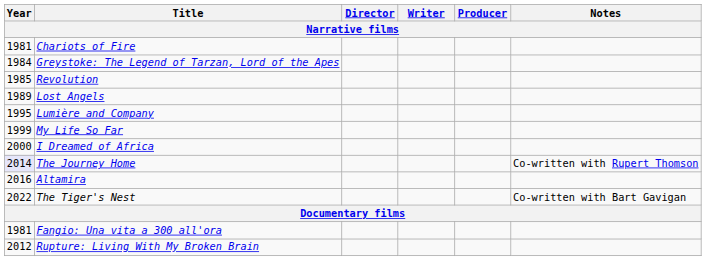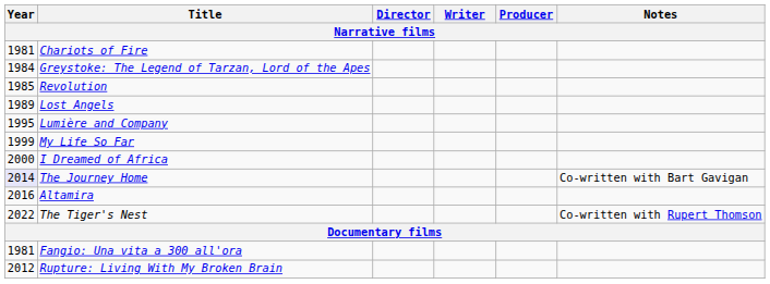The Journey Home | Notes: Co-written with Rupert Thomson -> Co-written with Bart Gavigan
The Tiger's Nest | Notes: Co-written with Bart Gavigan -> Co-written with Rupert Thomson
